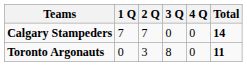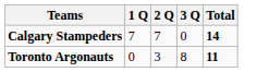- column: 4 Q | 0 | 0
